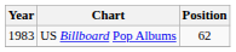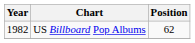US Billboard Pop Albums | Year: 1983 -> 1982
